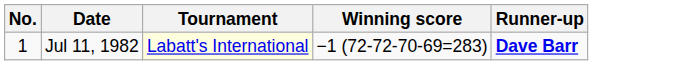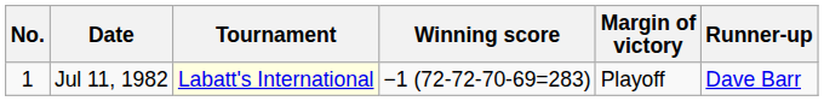+ column: Margin of victory | Playoff
Jul 11, 1982 | Runner-up: bold -> normal
